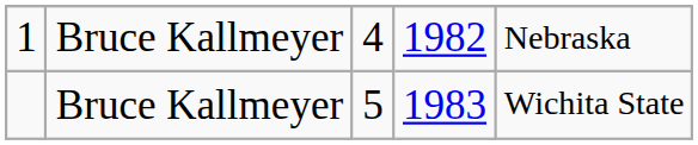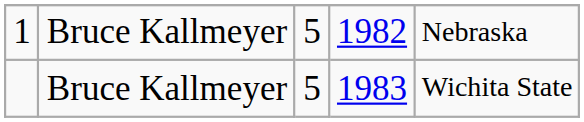1 | column 3: 4 -> 5
